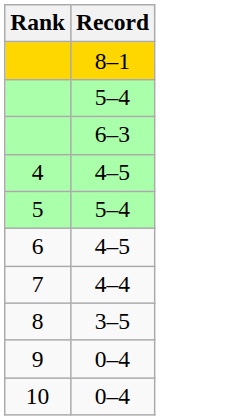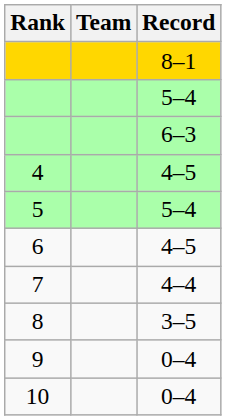+ column: Team
